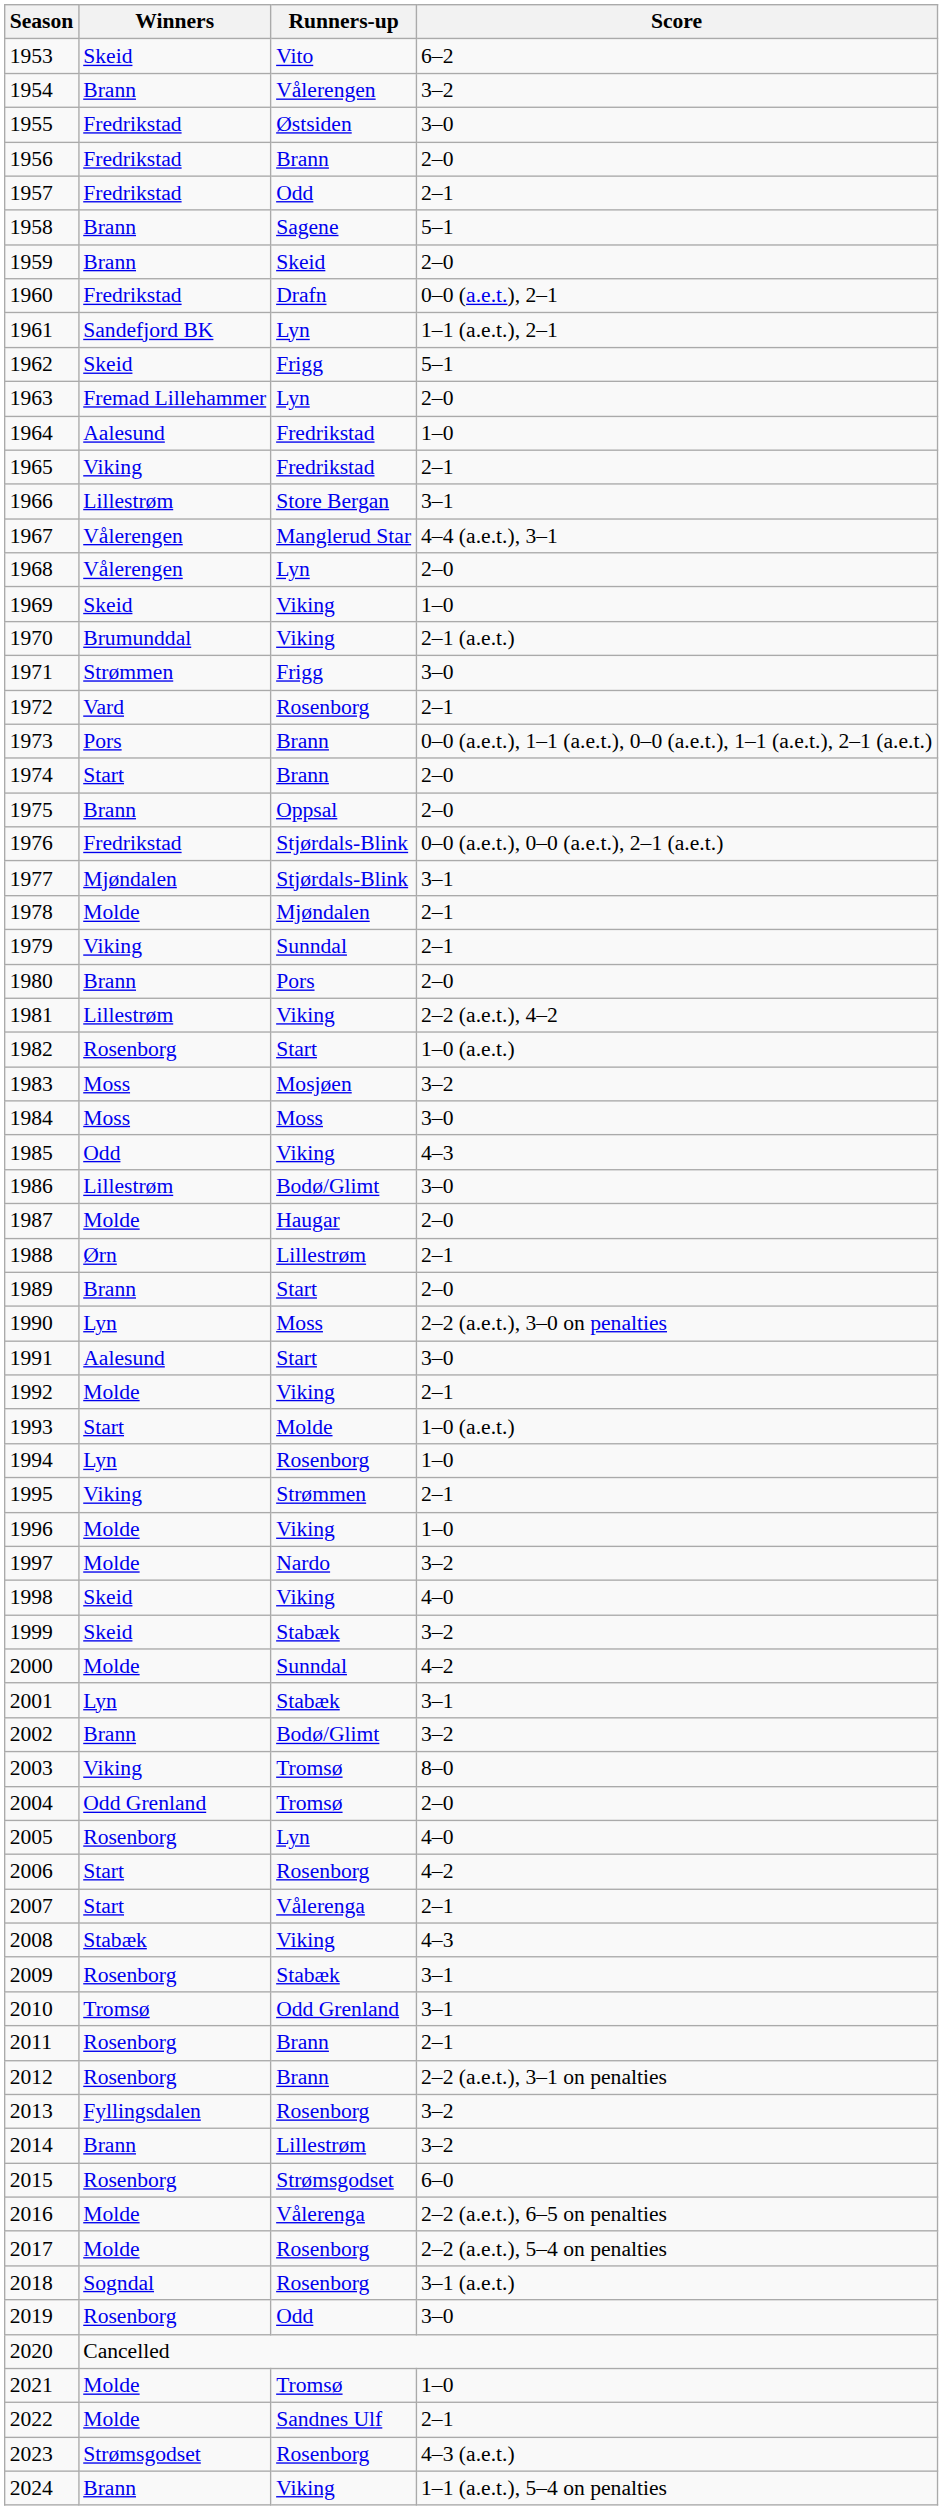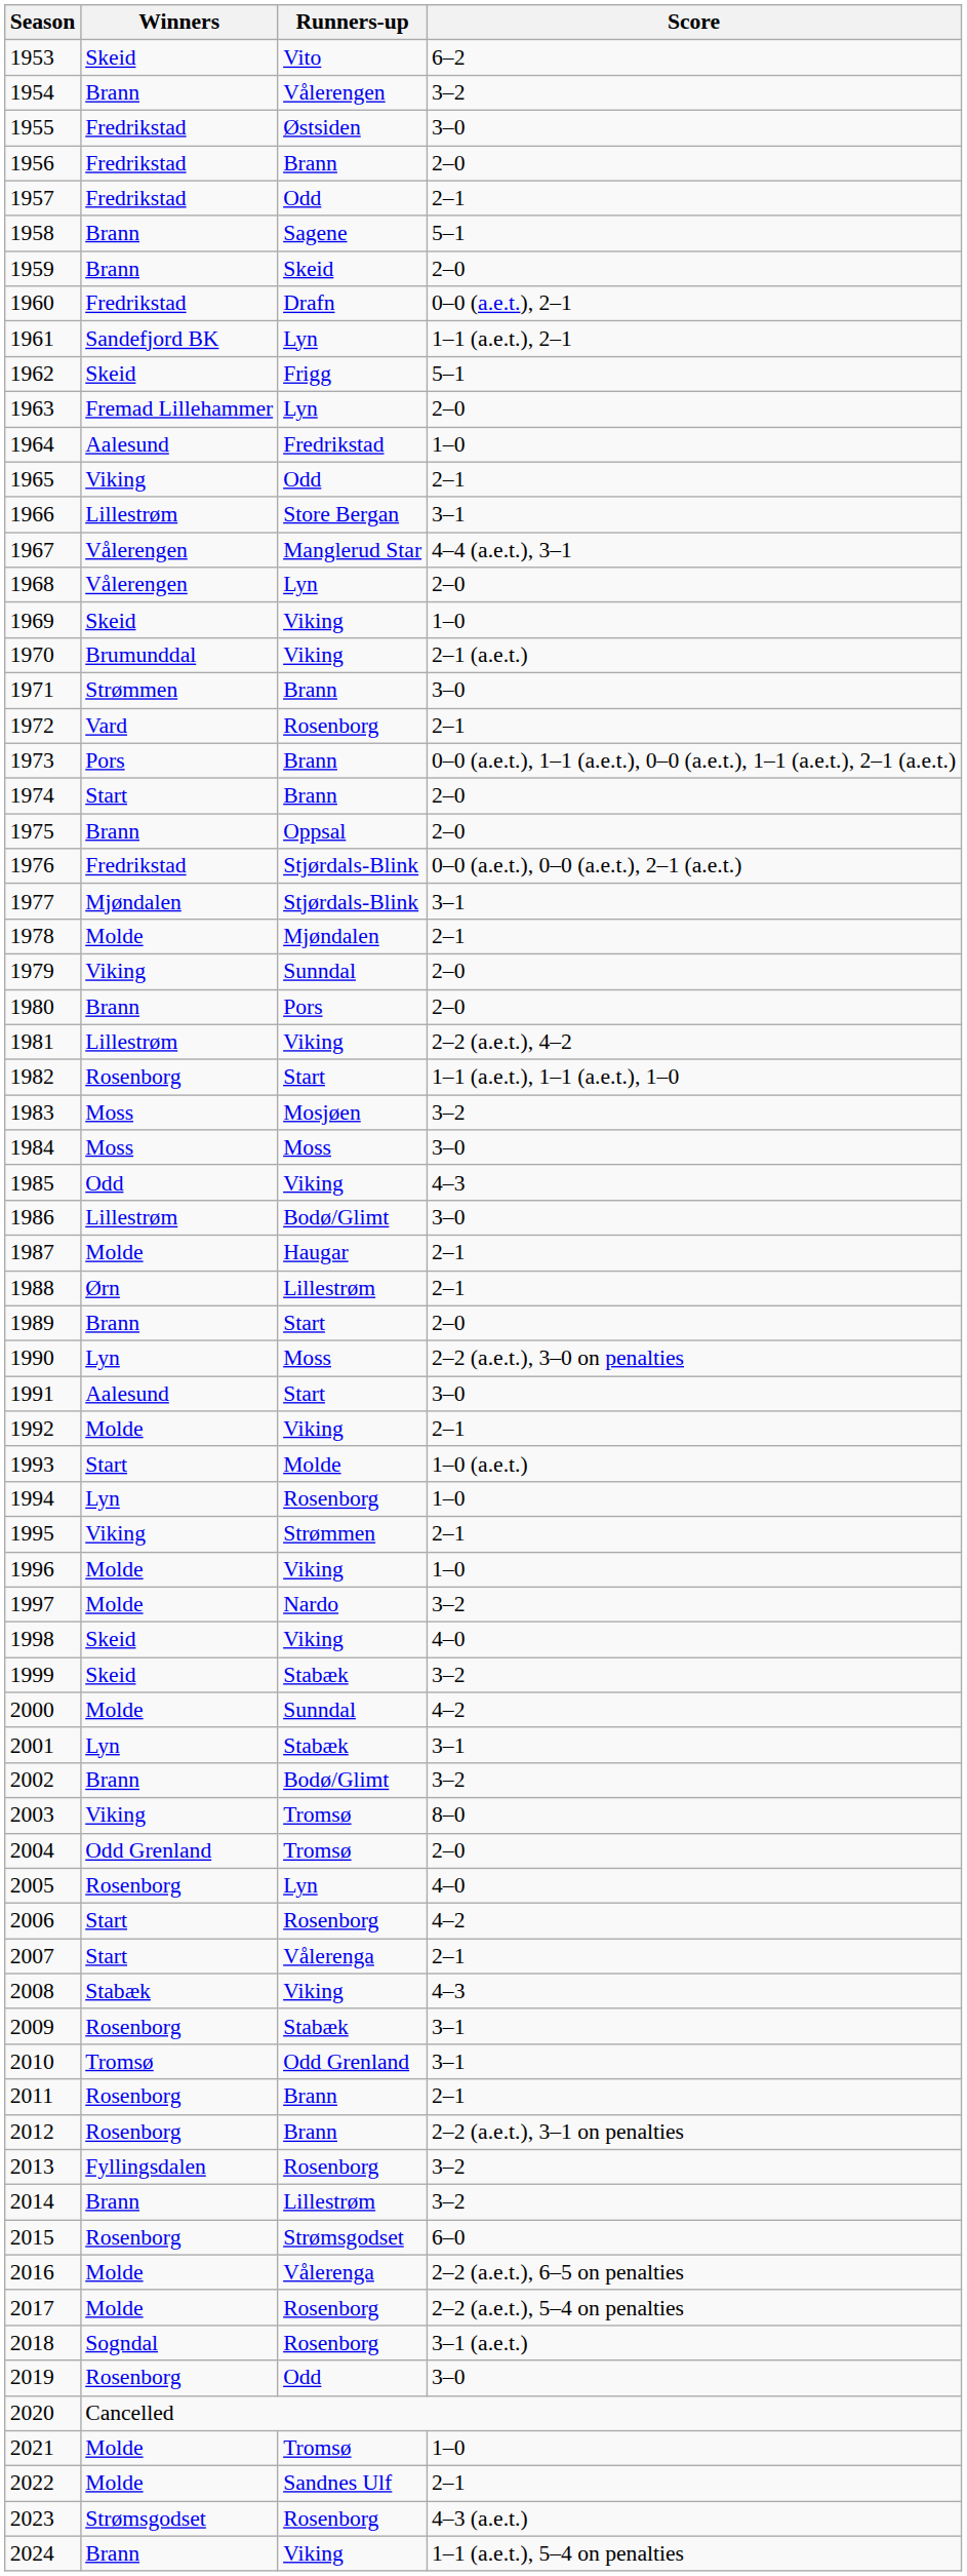1965 | Runners-up: Fredrikstad -> Odd
1971 | Runners-up: Frigg -> Brann
1979 | Score: 2–1 -> 2–0
1982 | Score: 1–0 (a.e.t.) -> 1–1 (a.e.t.), 1–1 (a.e.t.), 1–0
1987 | Score: 2–0 -> 2–1
